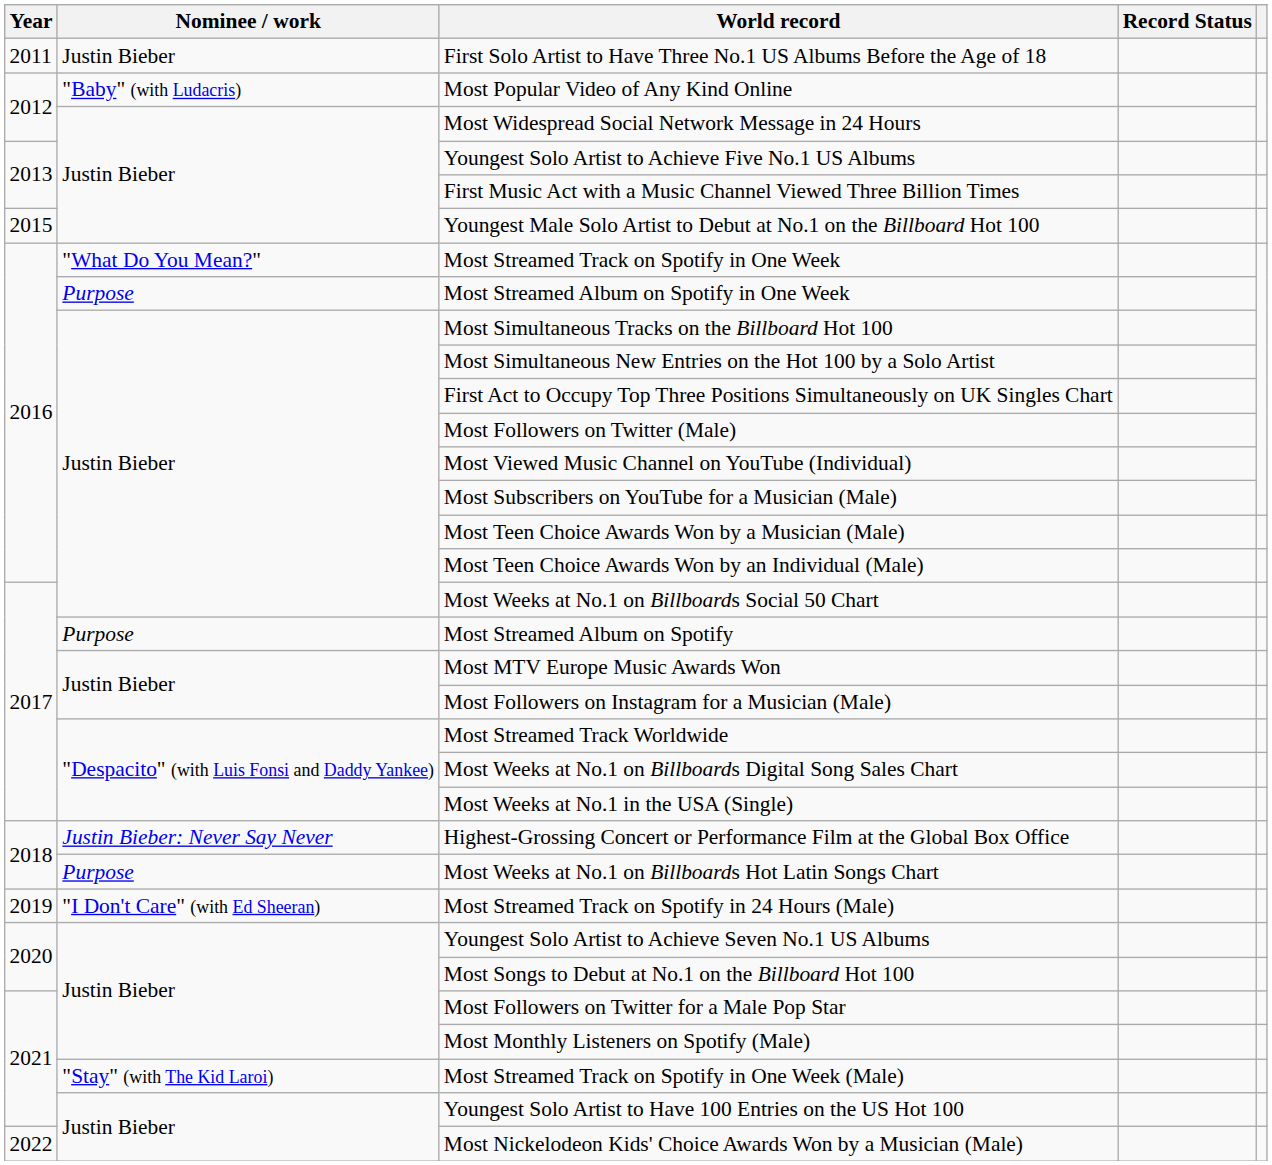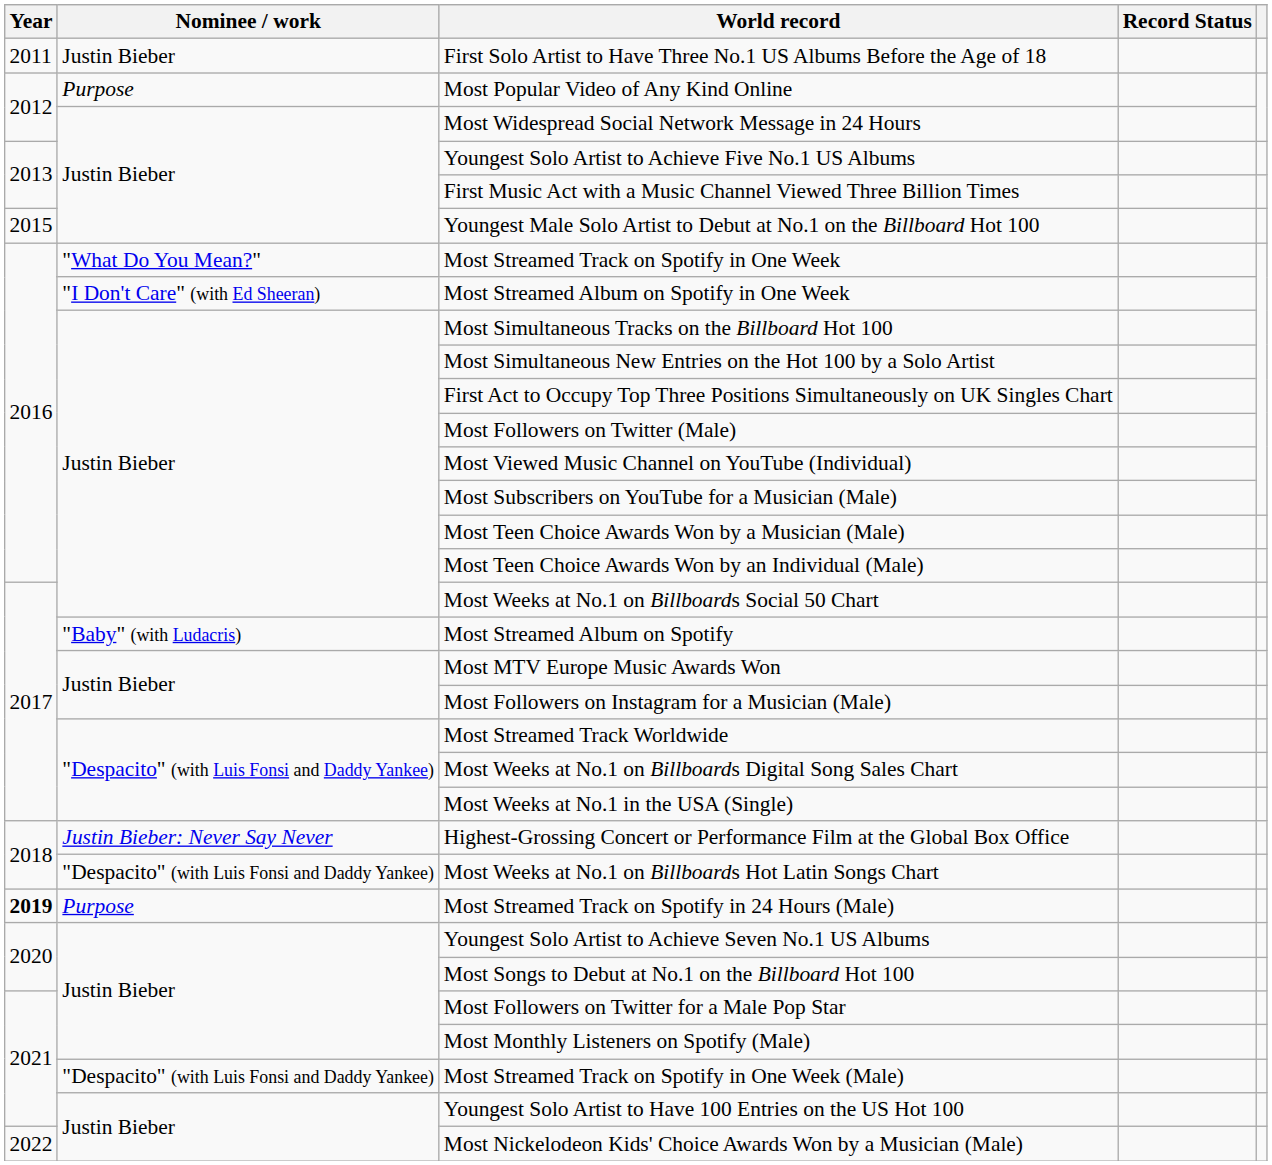Most Popular Video of Any Kind Online | Nominee / work: "Baby" (with Ludacris) -> Purpose
Most Streamed Album on Spotify in One Week | Nominee / work: Purpose -> "I Don't Care" (with Ed Sheeran)
Most Streamed Album on Spotify | Nominee / work: Purpose -> "Baby" (with Ludacris)
Most Weeks at No.1 on Billboards Hot Latin Songs Chart | Nominee / work: Purpose -> "Despacito" (with Luis Fonsi and Daddy Yankee)
Most Streamed Track on Spotify in 24 Hours (Male) | Year: normal -> bold
Most Streamed Track on Spotify in 24 Hours (Male) | Nominee / work: "I Don't Care" (with Ed Sheeran) -> Purpose
Most Streamed Track on Spotify in One Week (Male) | Nominee / work: "Stay" (with The Kid Laroi) -> "Despacito" (with Luis Fonsi and Daddy Yankee)
